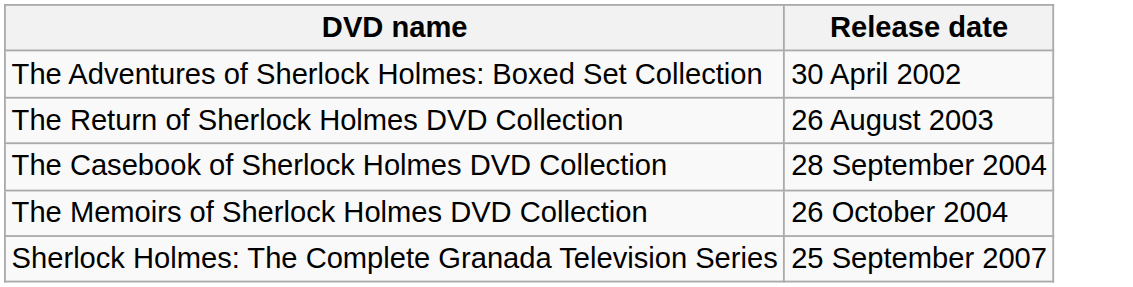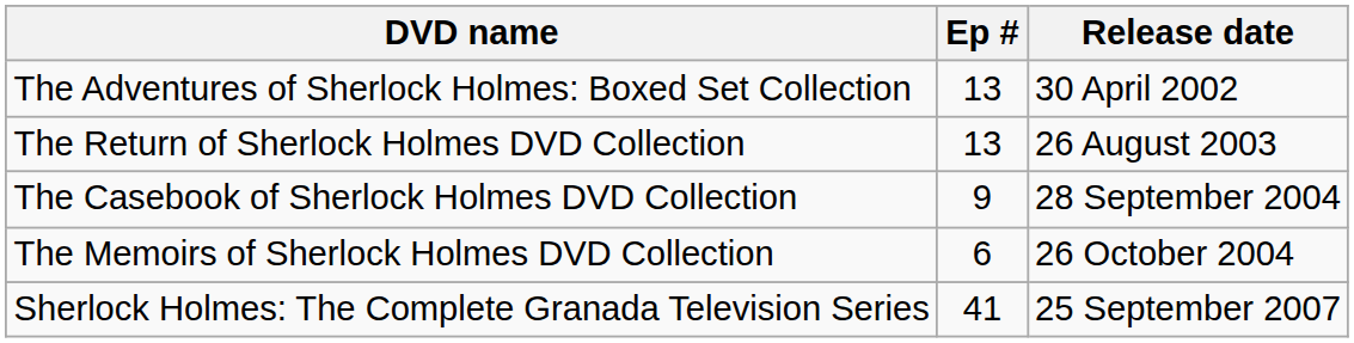+ column: Ep # | 13 | 13 | 9 | 6 | 41
